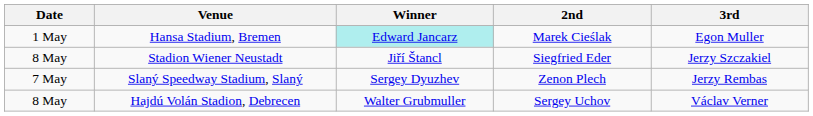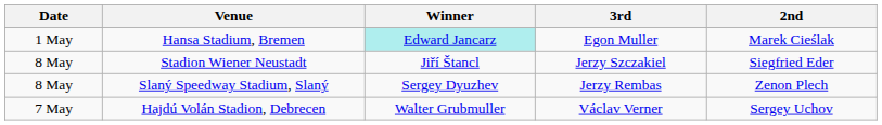columns swapped: 2nd <-> 3rd
Slaný Speedway Stadium, Slaný | Date: 7 May -> 8 May
Hajdú Volán Stadion, Debrecen | Date: 8 May -> 7 May
